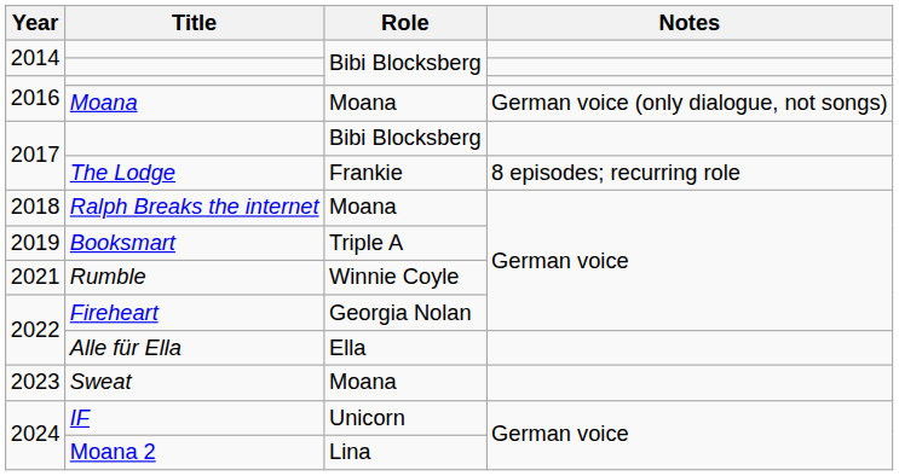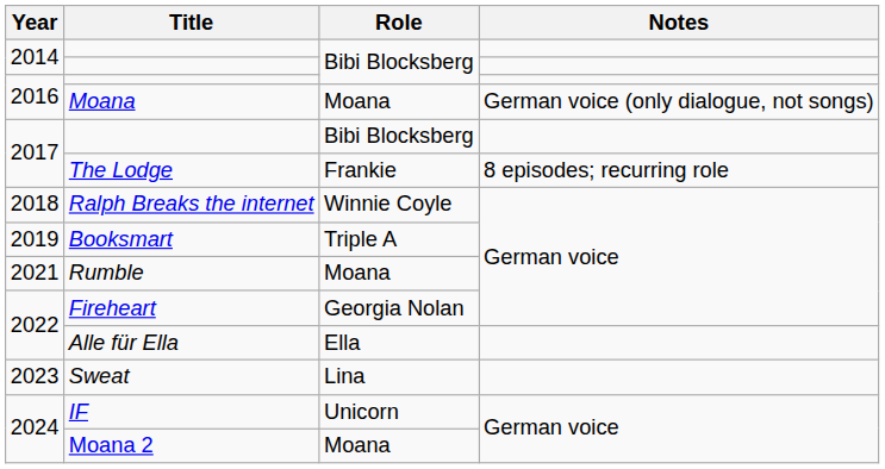Ralph Breaks the internet | Role: Moana -> Winnie Coyle
Rumble | Role: Winnie Coyle -> Moana
Sweat | Role: Moana -> Lina
Moana 2 | Role: Lina -> Moana
